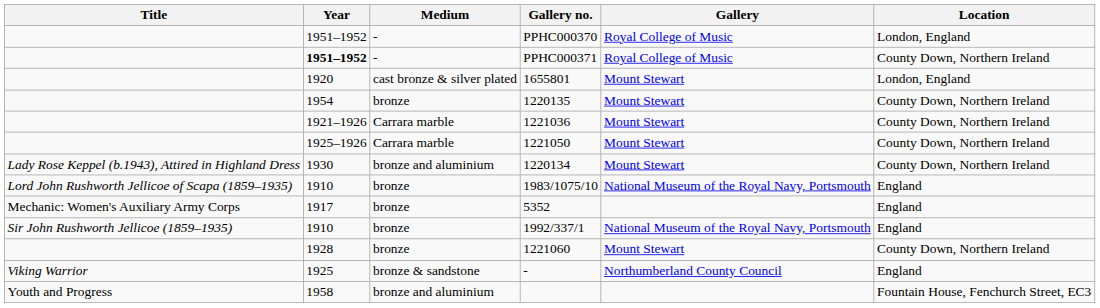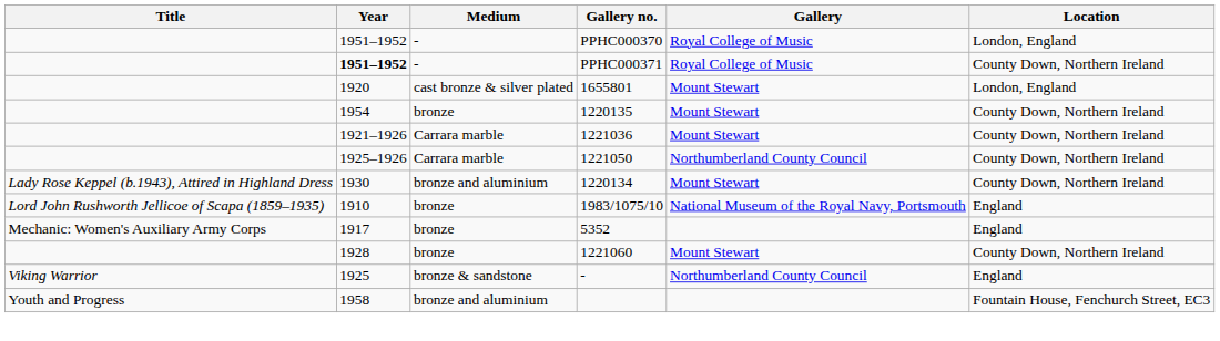1221050 | Gallery: Mount Stewart -> Northumberland County Council
- row: Sir John Rushworth Jellicoe (1859–1935) | 1910 | bronze | 1992/337/1 | National Museum of the Royal Navy, Portsmouth | England
